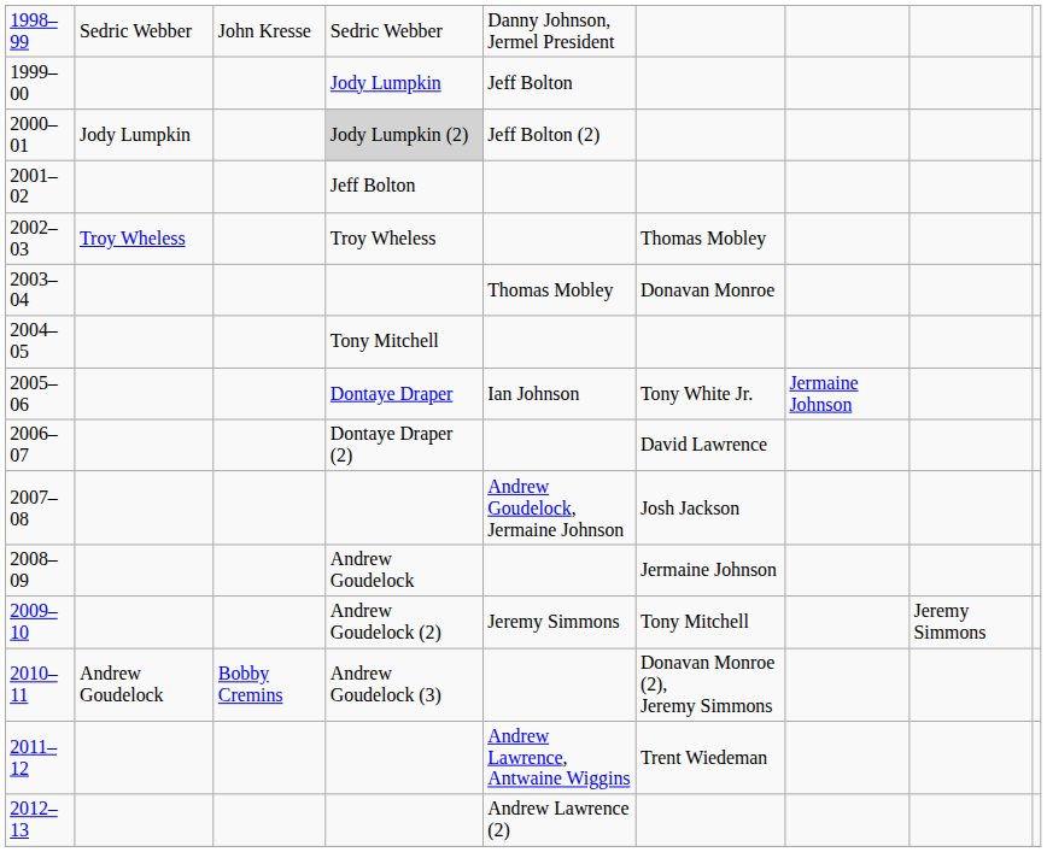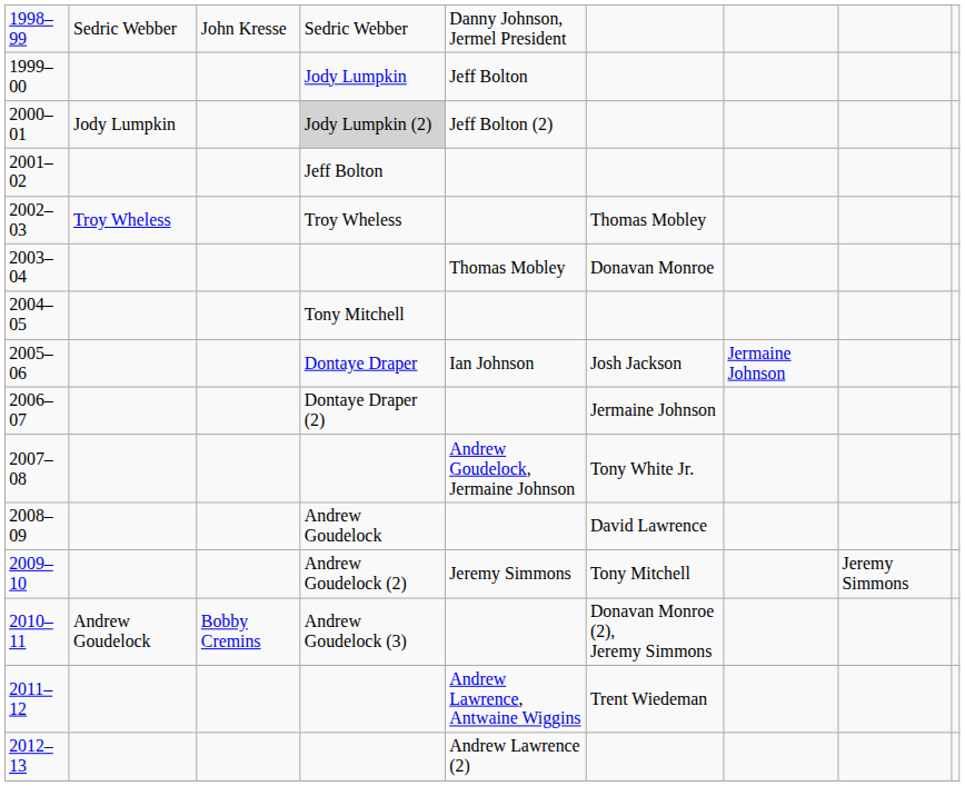2005–06 | column 6: Tony White Jr. -> Josh Jackson
2006–07 | column 6: David Lawrence -> Jermaine Johnson
2007–08 | column 6: Josh Jackson -> Tony White Jr.
2008–09 | column 6: Jermaine Johnson -> David Lawrence
